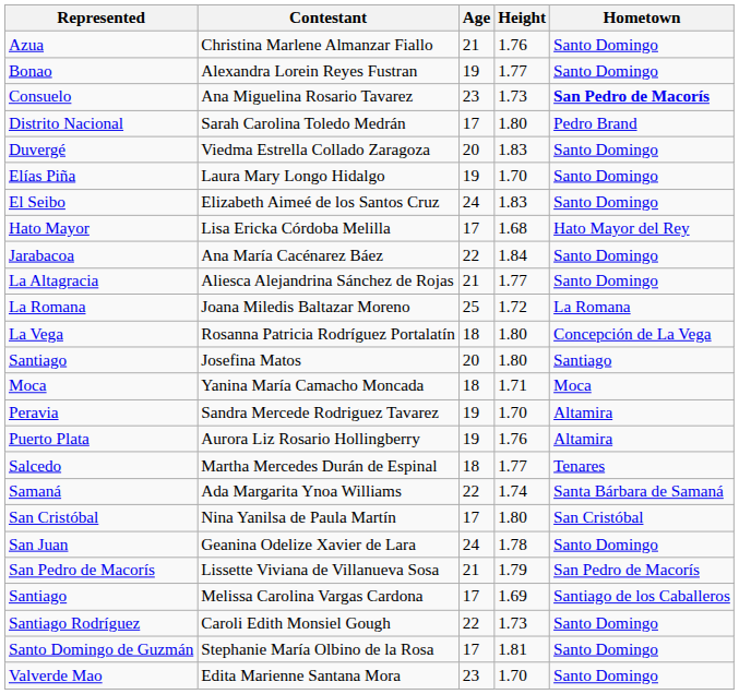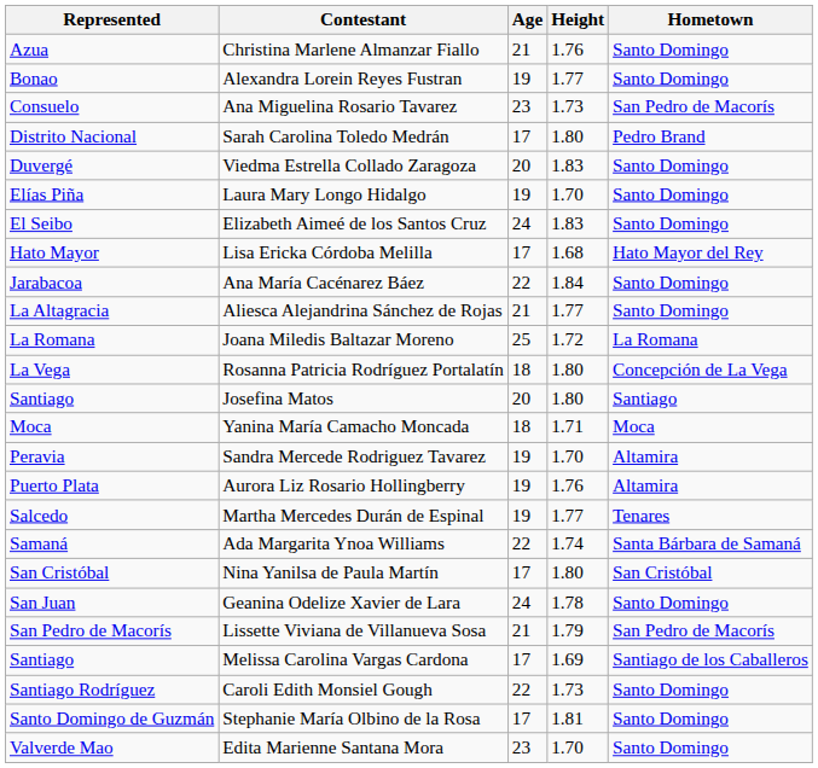Ana Miguelina Rosario Tavarez | Hometown: bold -> normal
Martha Mercedes Durán de Espinal | Age: 18 -> 19
